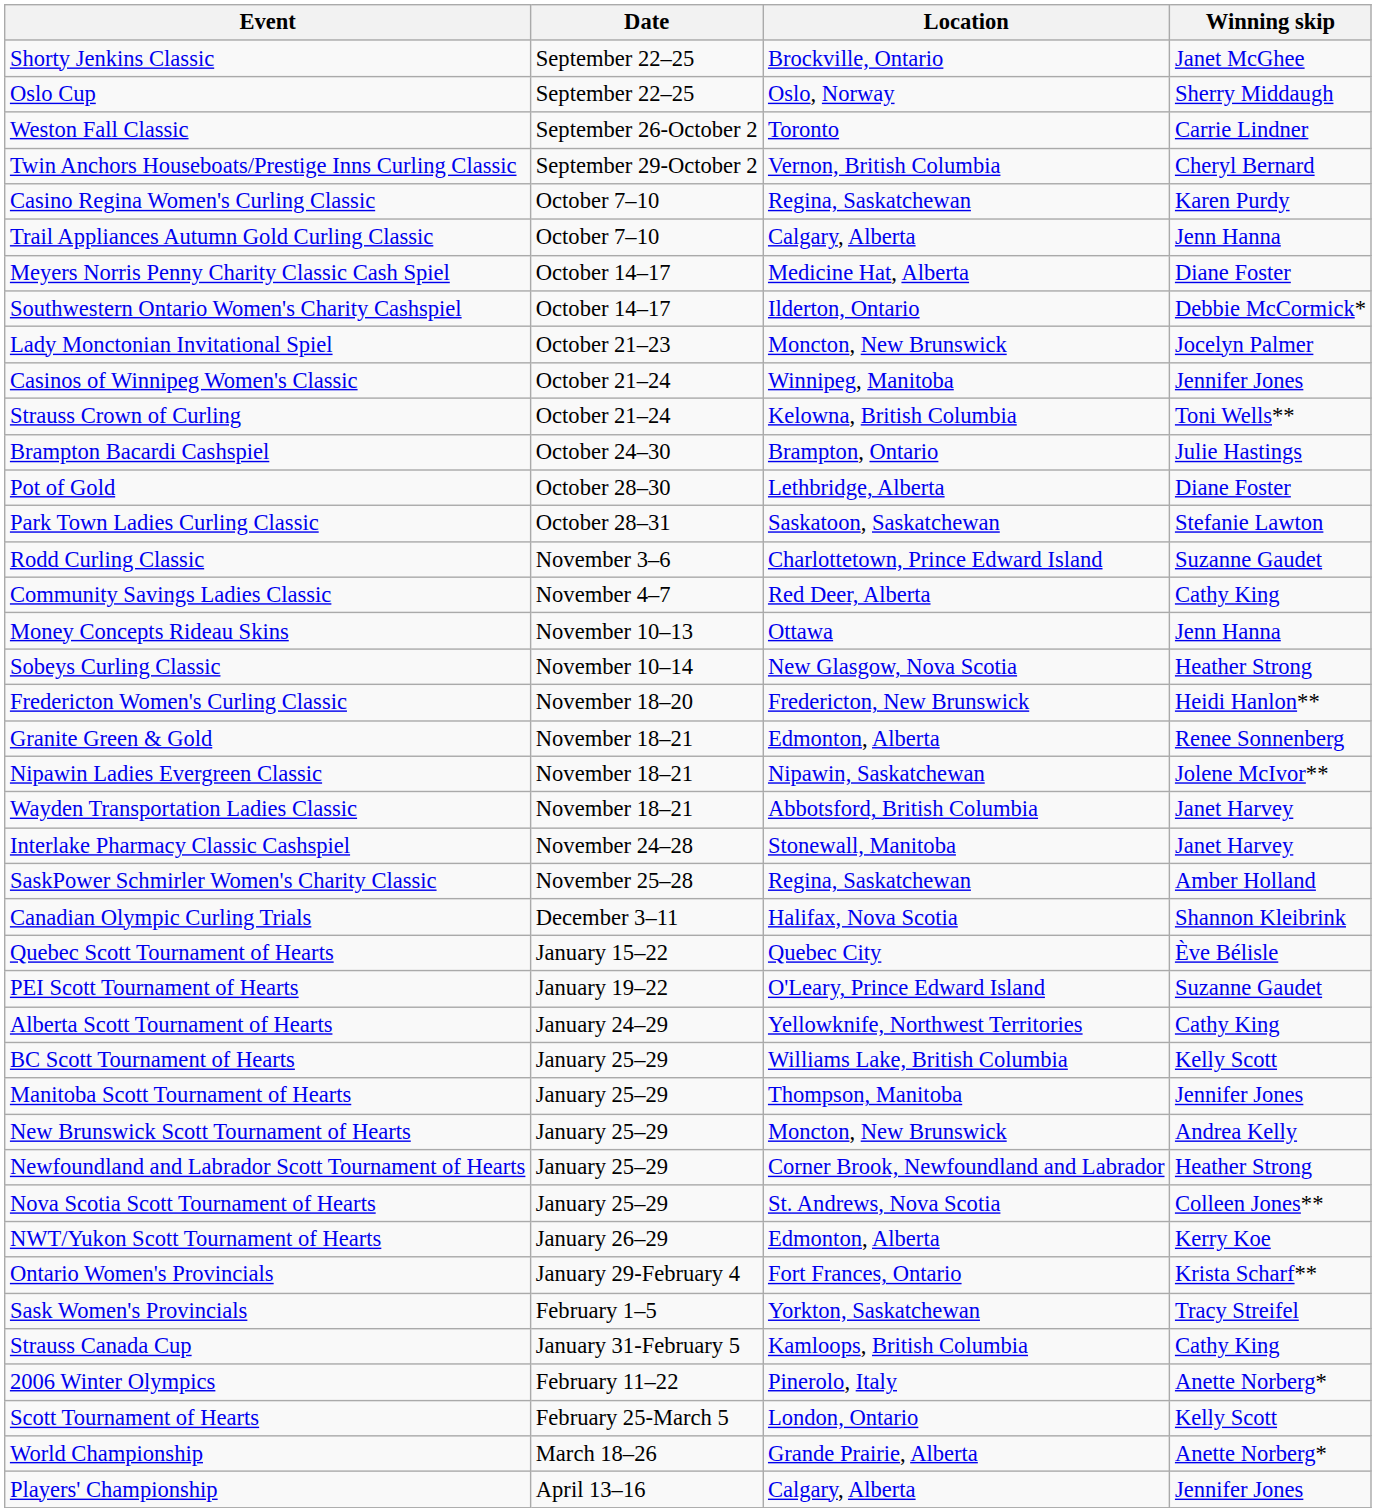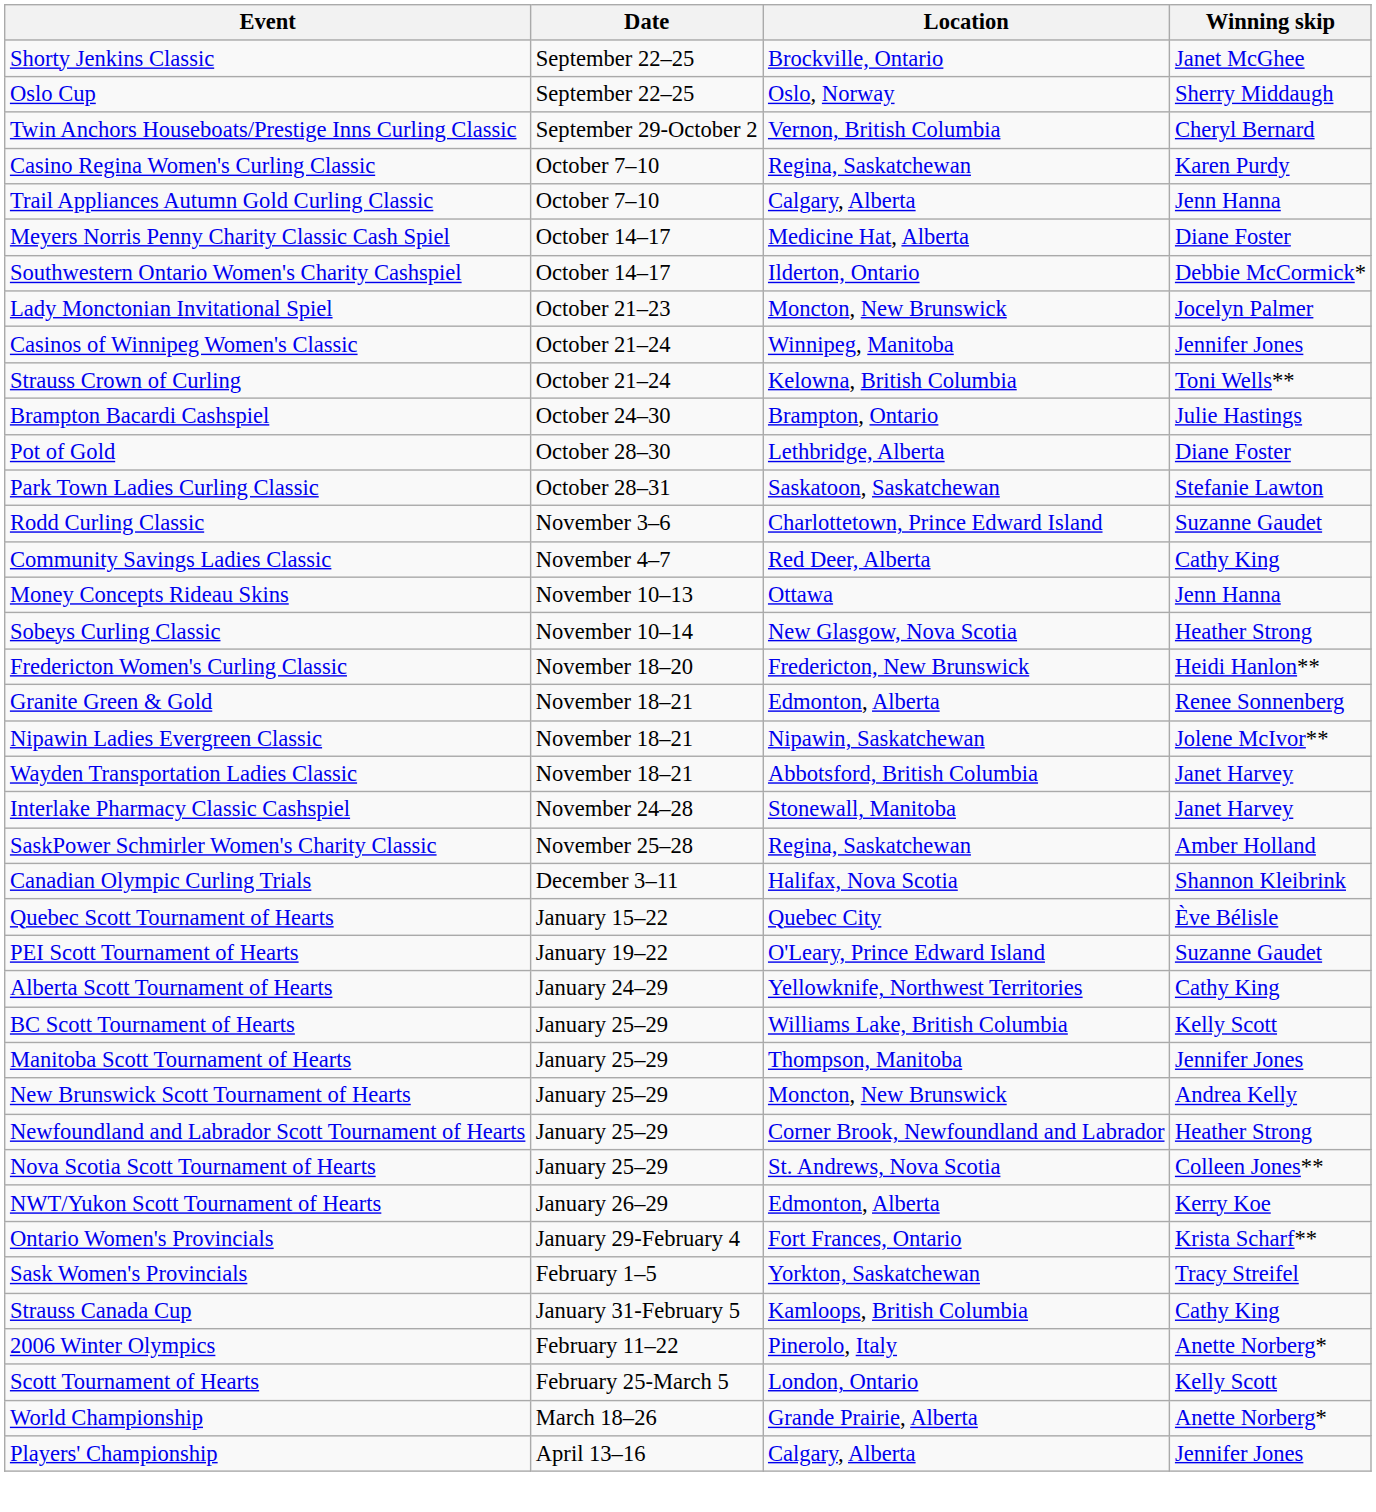- row: Weston Fall Classic | September 26-October 2 | Toronto | Carrie Lindner
